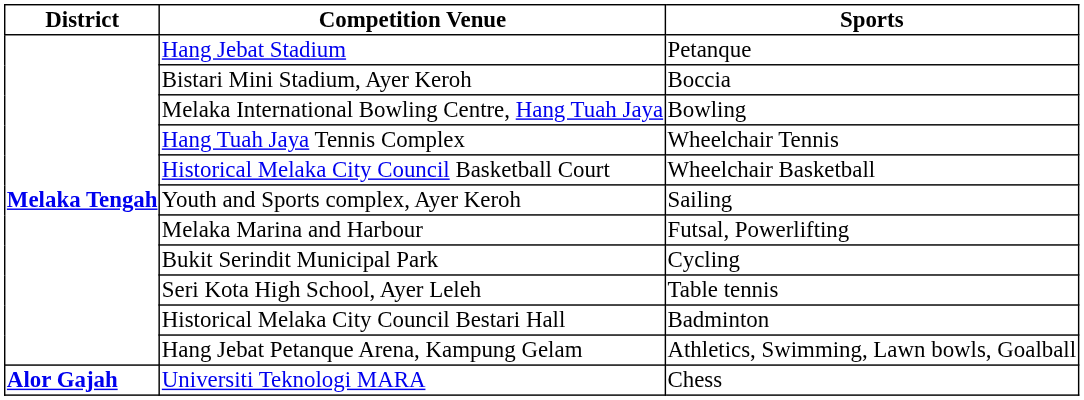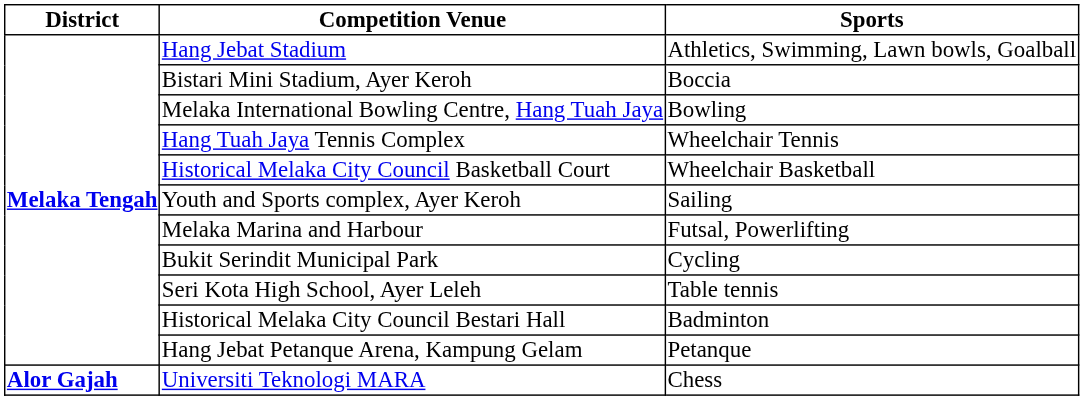Hang Jebat Stadium | column 3: Petanque -> Athletics, Swimming, Lawn bowls, Goalball
Hang Jebat Petanque Arena, Kampung Gelam | column 3: Athletics, Swimming, Lawn bowls, Goalball -> Petanque
